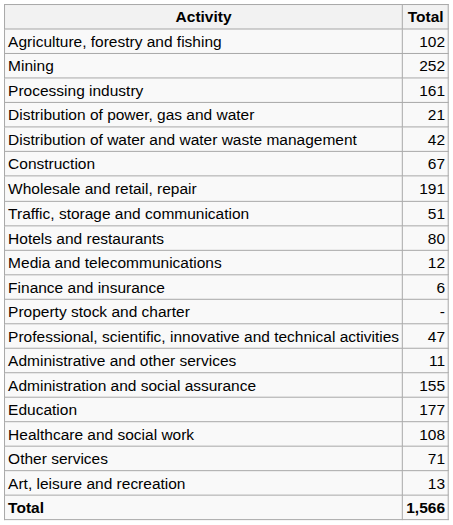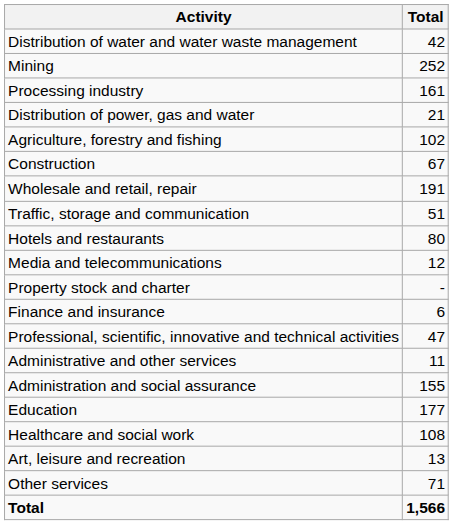rows swapped: Agriculture, forestry and fishing <-> Distribution of water and water waste management
rows swapped: Finance and insurance <-> Property stock and charter
rows swapped: Art, leisure and recreation <-> Other services
